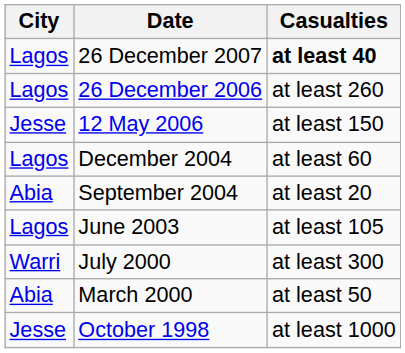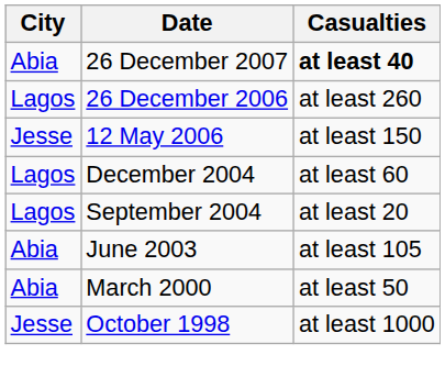26 December 2007 | City: Lagos -> Abia
September 2004 | City: Abia -> Lagos
June 2003 | City: Lagos -> Abia
- row: Warri | July 2000 | at least 300
